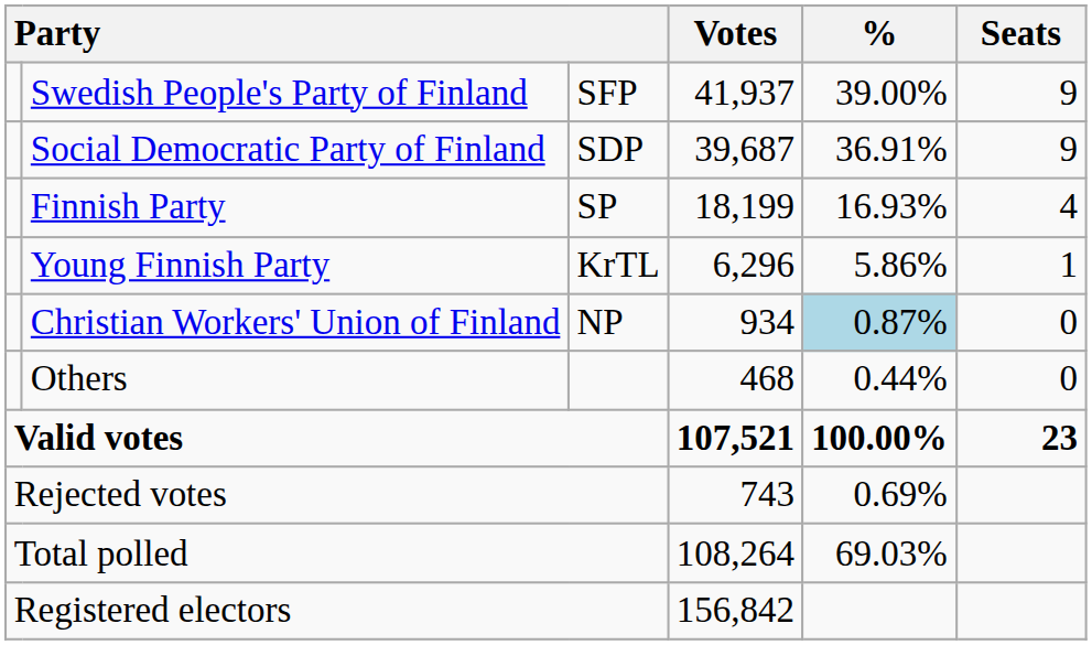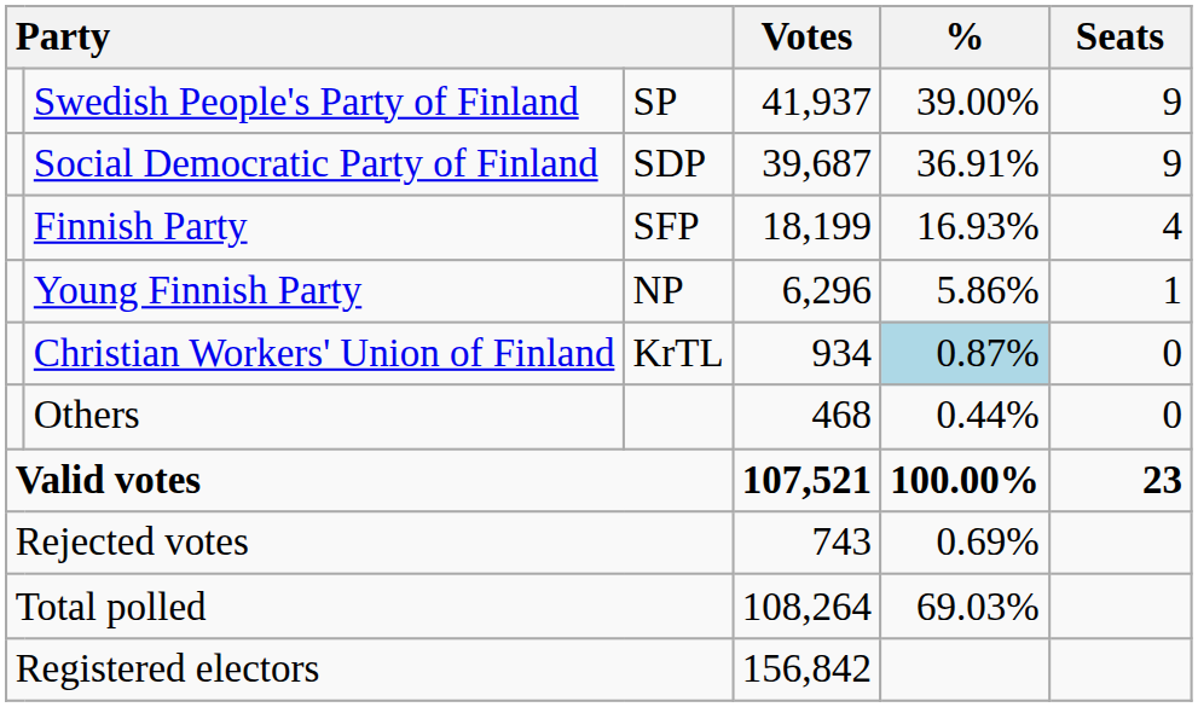Swedish People's Party of Finland | column 3: SFP -> SP
Finnish Party | column 3: SP -> SFP
Young Finnish Party | column 3: KrTL -> NP
Christian Workers' Union of Finland | column 3: NP -> KrTL
